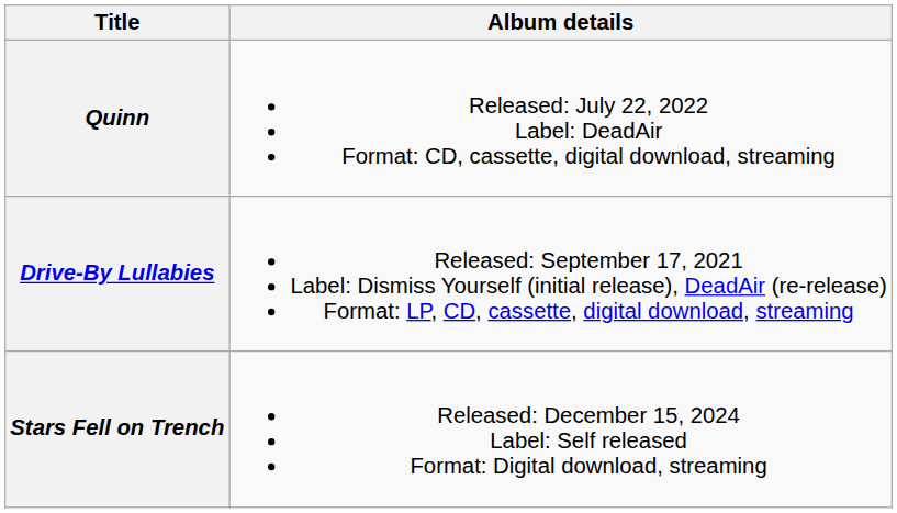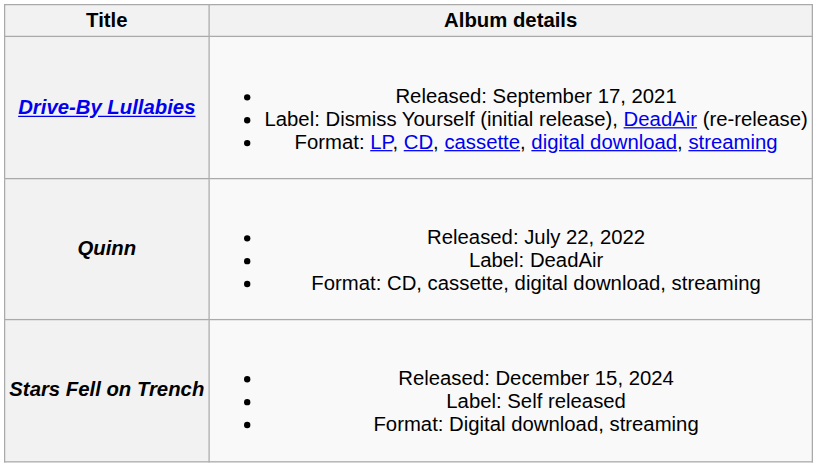rows swapped: Drive-By Lullabies <-> Quinn
